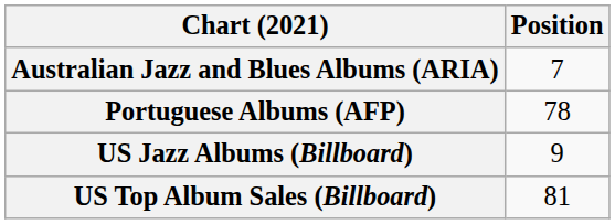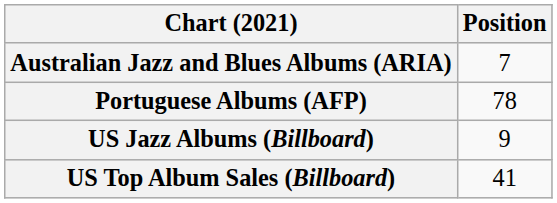US Top Album Sales (Billboard) | Position: 81 -> 41
